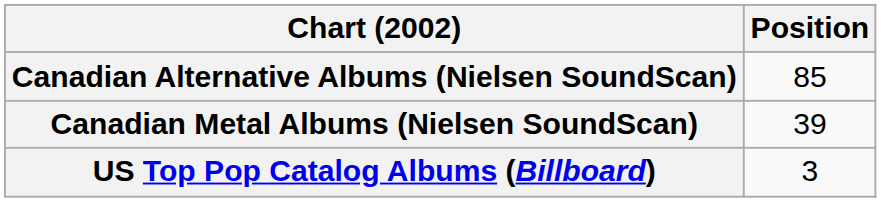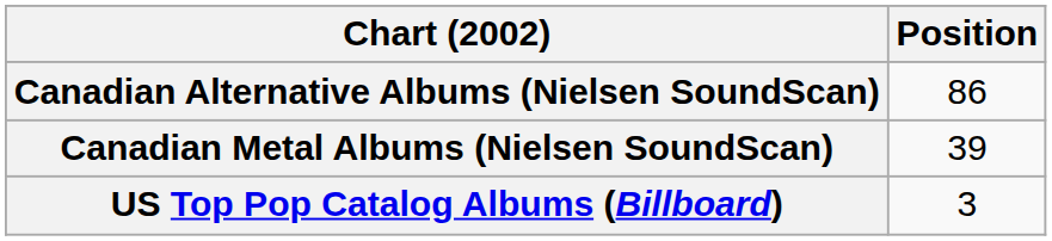Canadian Alternative Albums (Nielsen SoundScan) | Position: 85 -> 86
